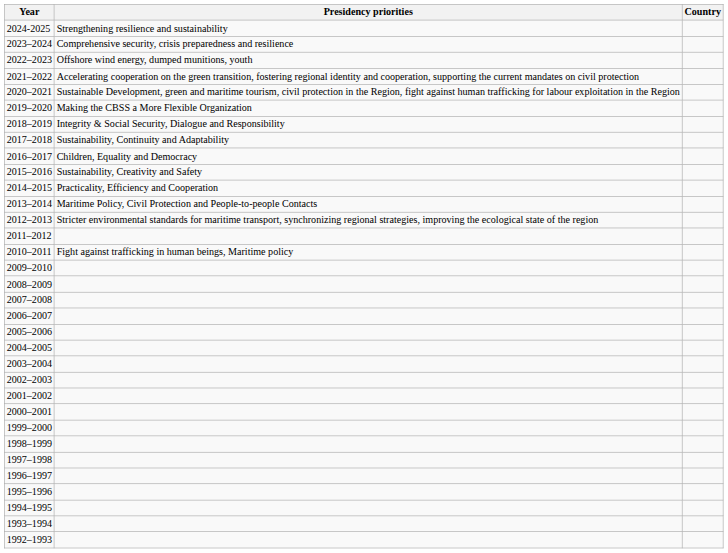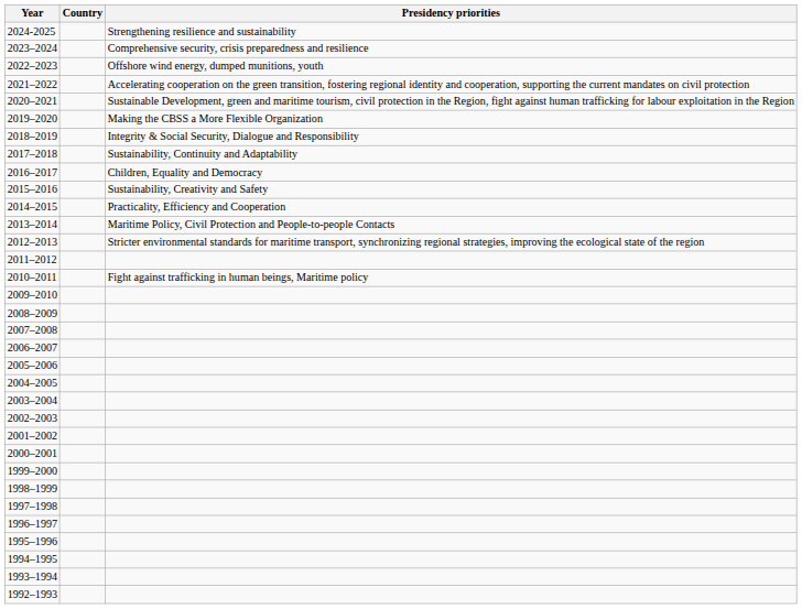columns swapped: Country <-> Presidency priorities
